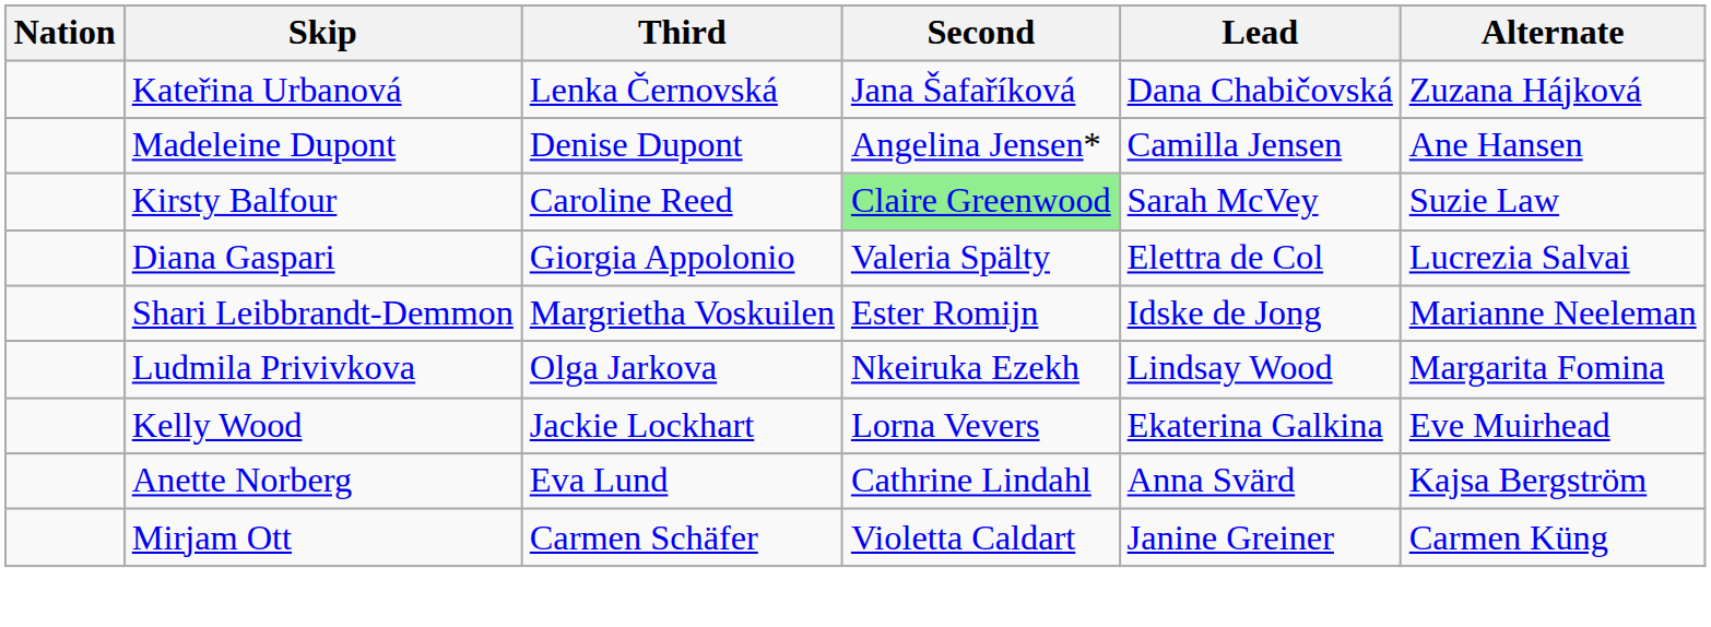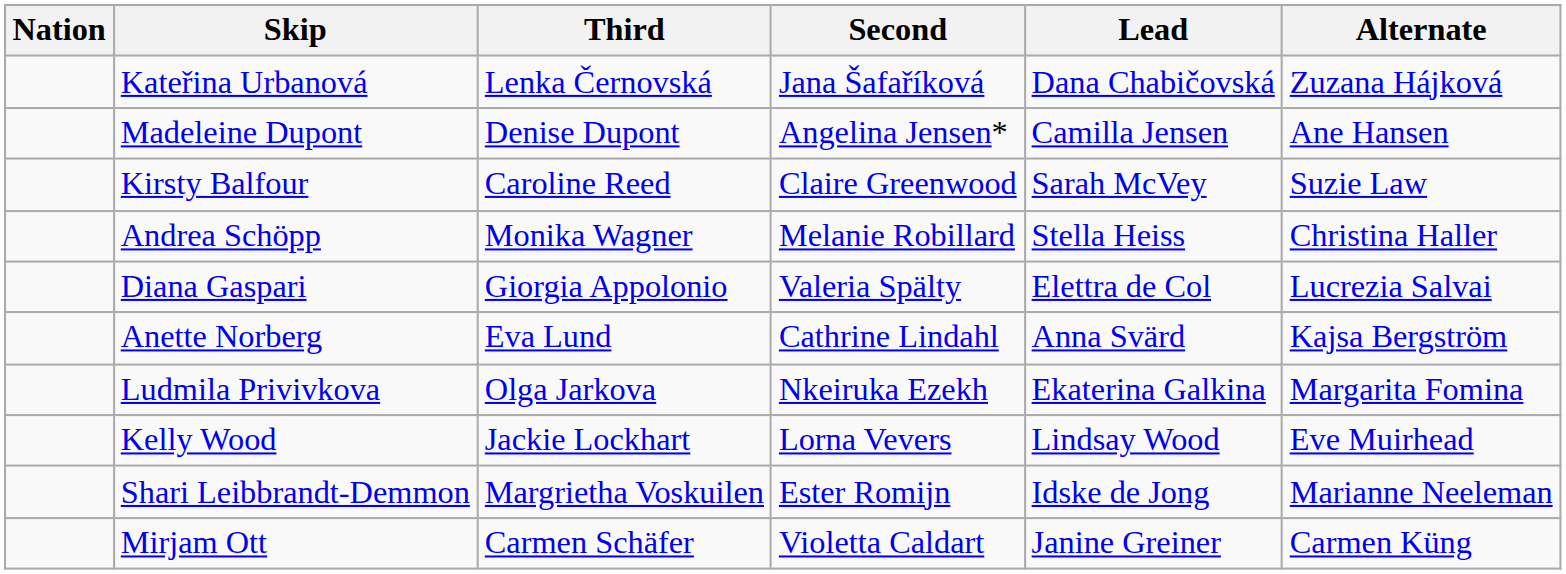Kirsty Balfour | Second: lightgreen background -> no background
+ row: Andrea Schöpp | Monika Wagner | Melanie Robillard | Stella Heiss | Christina Haller
rows swapped: Shari Leibbrandt-Demmon <-> Anette Norberg
Ludmila Privivkova | Lead: Lindsay Wood -> Ekaterina Galkina
Kelly Wood | Lead: Ekaterina Galkina -> Lindsay Wood
